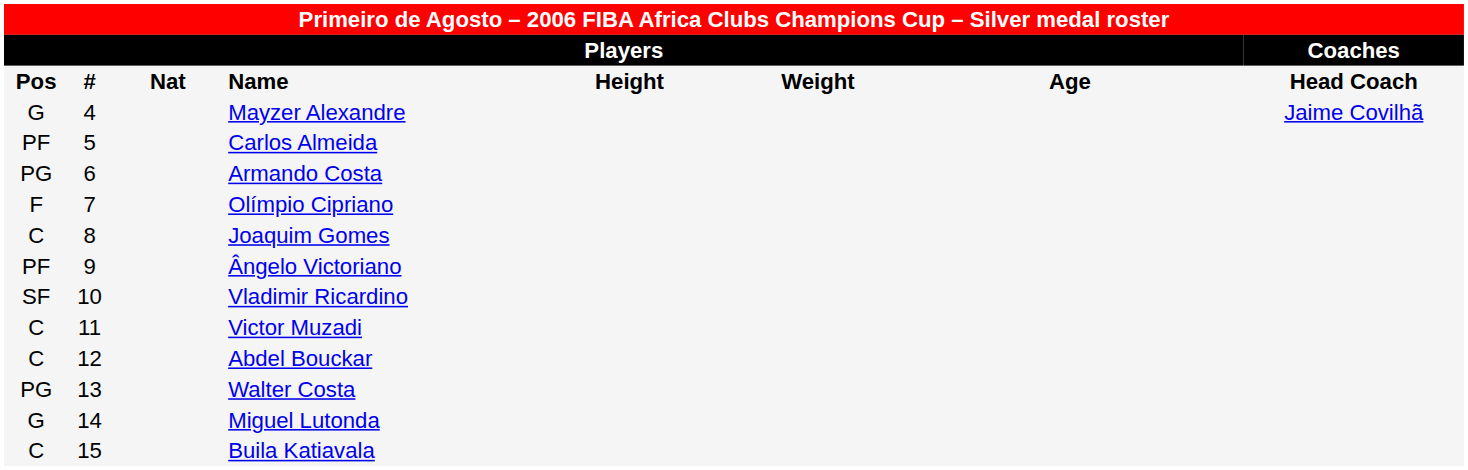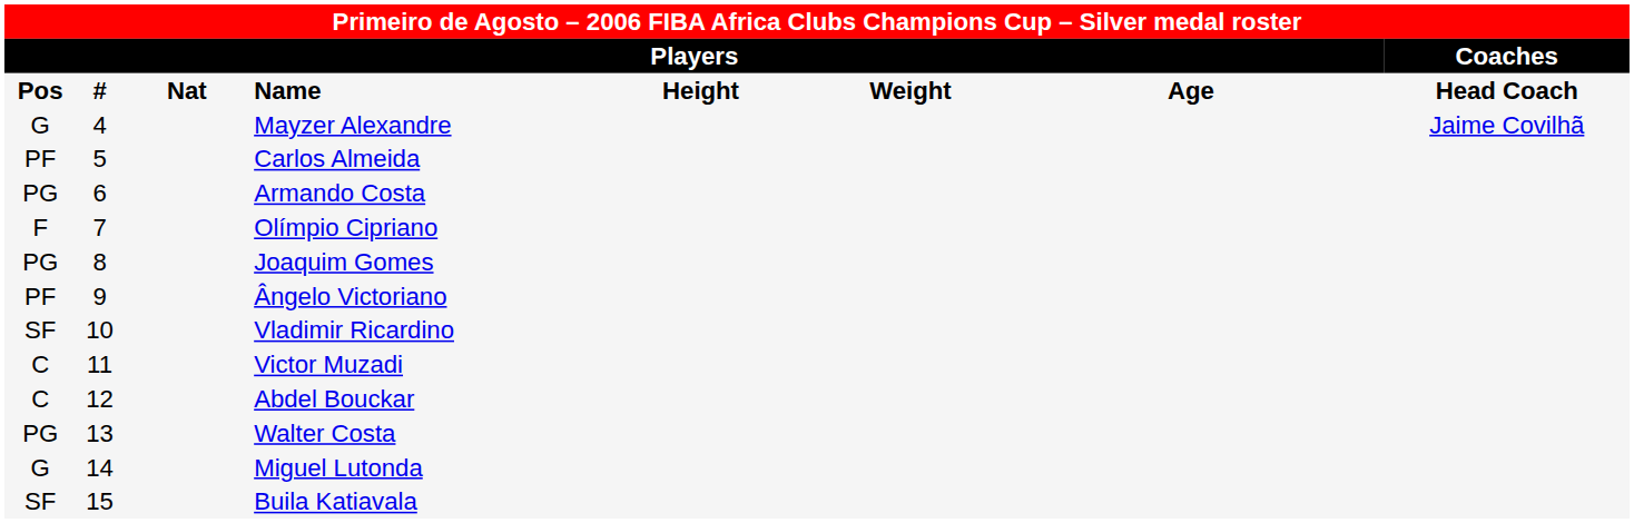Joaquim Gomes | column 1: C -> PG
Buila Katiavala | column 1: C -> SF
